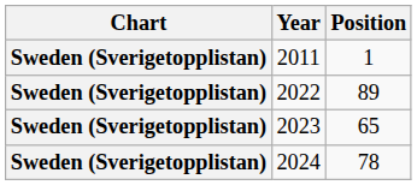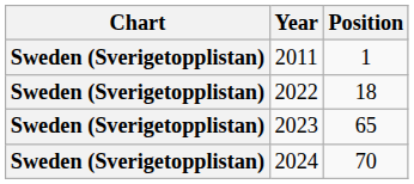2022 | Position: 89 -> 18
2024 | Position: 78 -> 70
